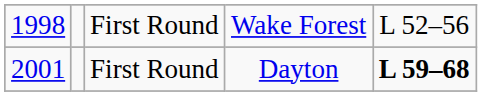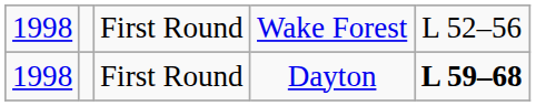First Round / Dayton | column 1: 2001 -> 1998
